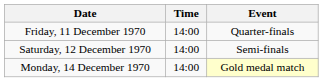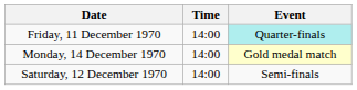Friday, 11 December 1970 | Event: no background -> paleturquoise background
rows swapped: Saturday, 12 December 1970 <-> Monday, 14 December 1970
